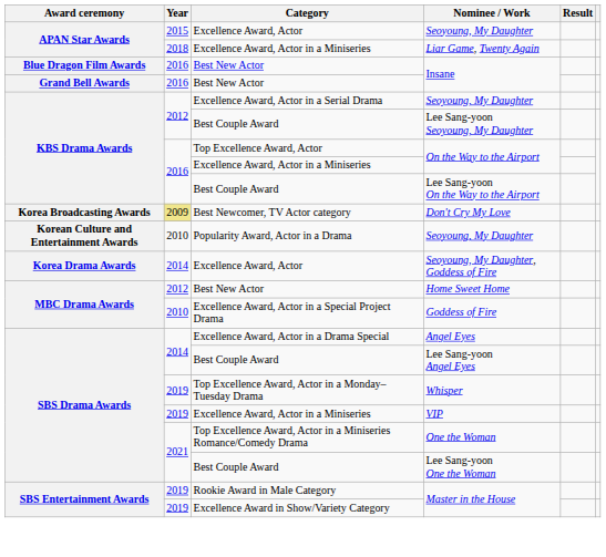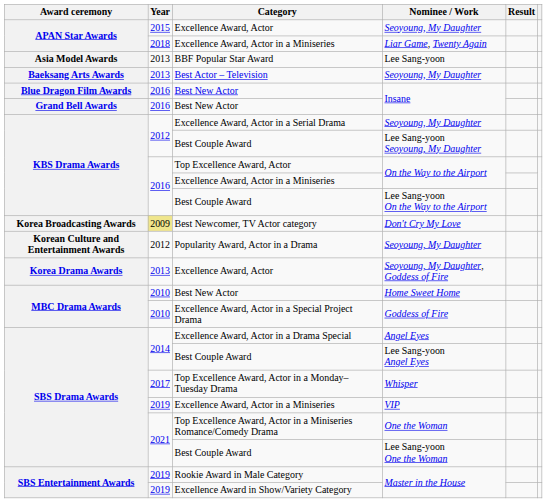+ row: Asia Model Awards | 2013 | BBF Popular Star Award | Lee Sang-yoon
+ row: Baeksang Arts Awards | 2013 | Best Actor – Television | Seoyoung, My Daughter
Popularity Award, Actor in a Drama / Seoyoung, My Daughter | Year: 2010 -> 2012
Seoyoung, My Daughter, Goddess of Fire | Year: 2014 -> 2013
Home Sweet Home | Year: 2012 -> 2010
Whisper | Year: 2019 -> 2017
